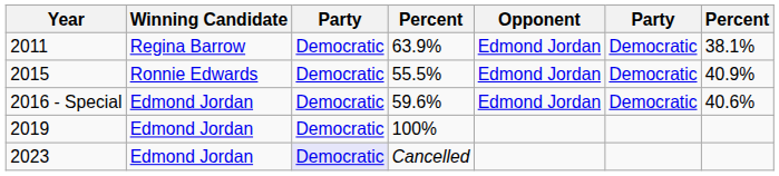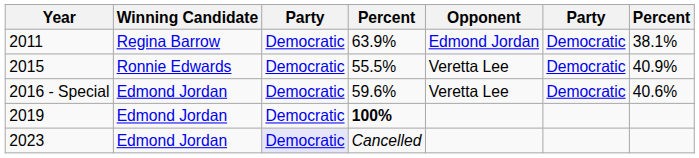2015 | Opponent: Edmond Jordan -> Veretta Lee
2016 - Special | Opponent: Edmond Jordan -> Veretta Lee
2019 | column 4: normal -> bold
